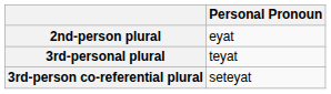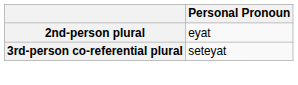- row: 3rd-personal plural | teyat
